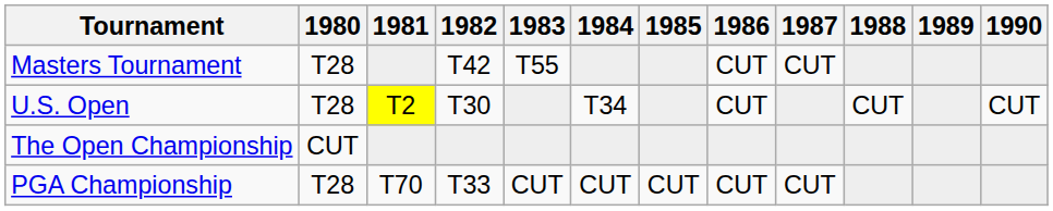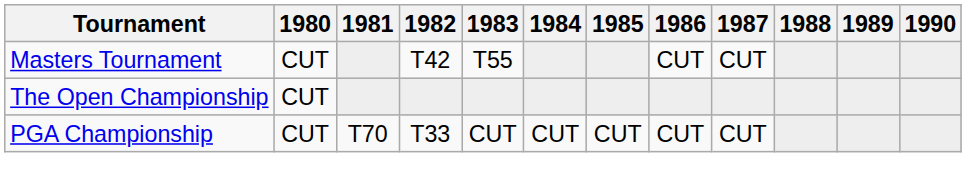Masters Tournament | 1980: T28 -> CUT
- row: U.S. Open | T28 | T2 | T30 | T34 | CUT | CUT | CUT
PGA Championship | 1980: T28 -> CUT
